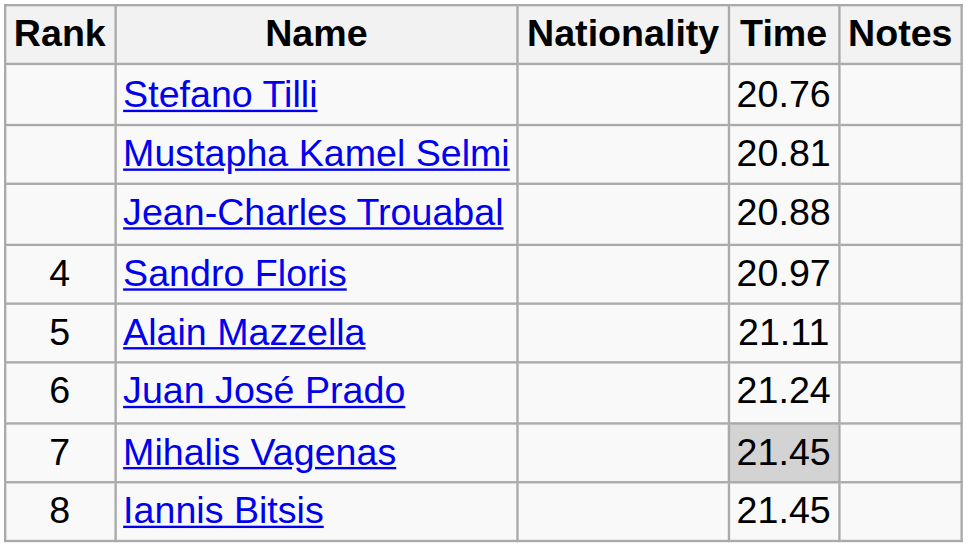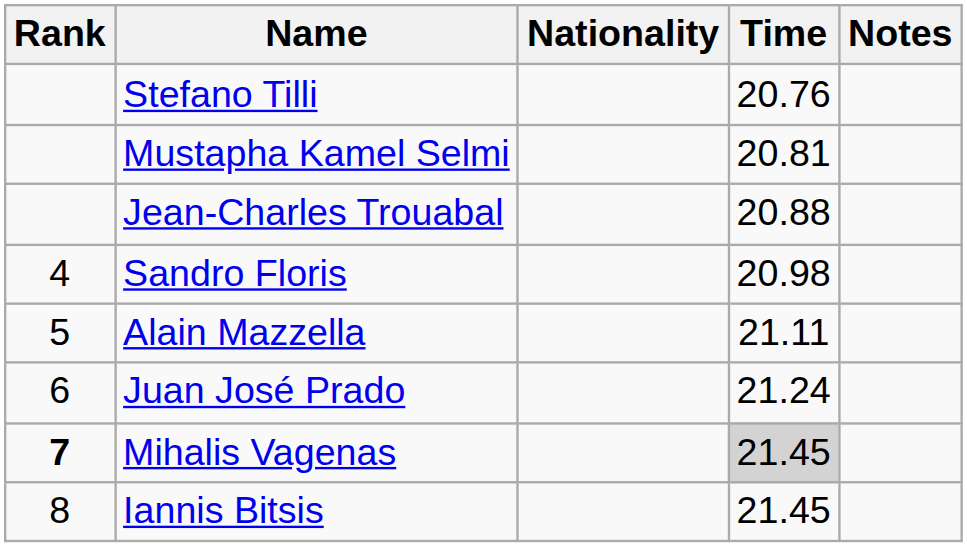Sandro Floris | Time: 20.97 -> 20.98
Mihalis Vagenas | Rank: normal -> bold
